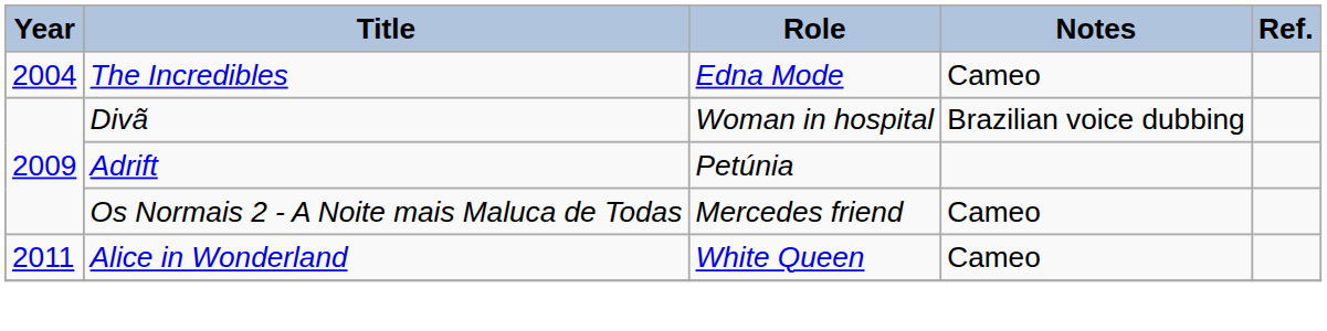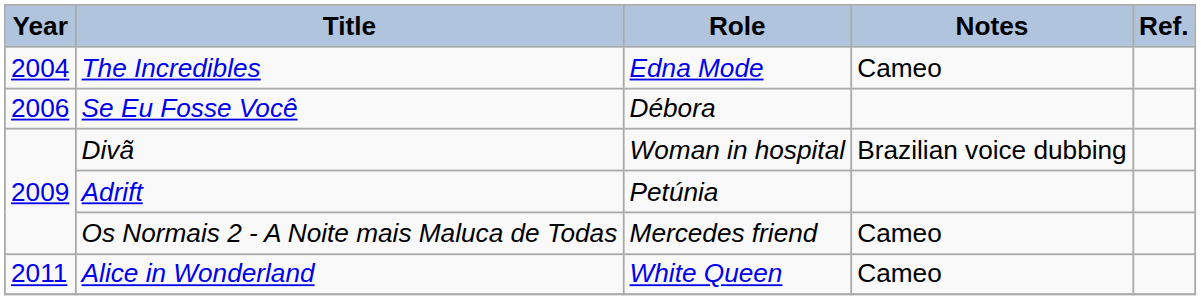+ row: 2006 | Se Eu Fosse Você | Débora
